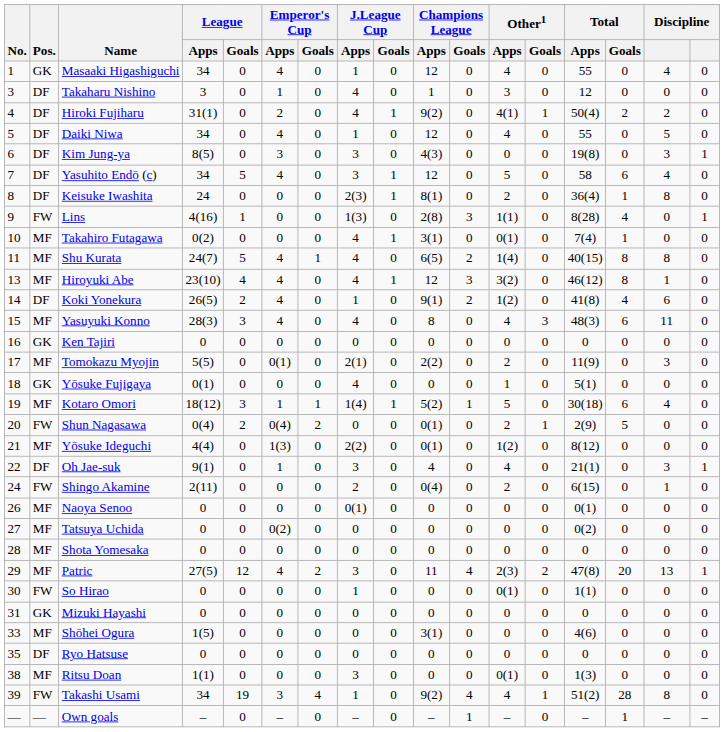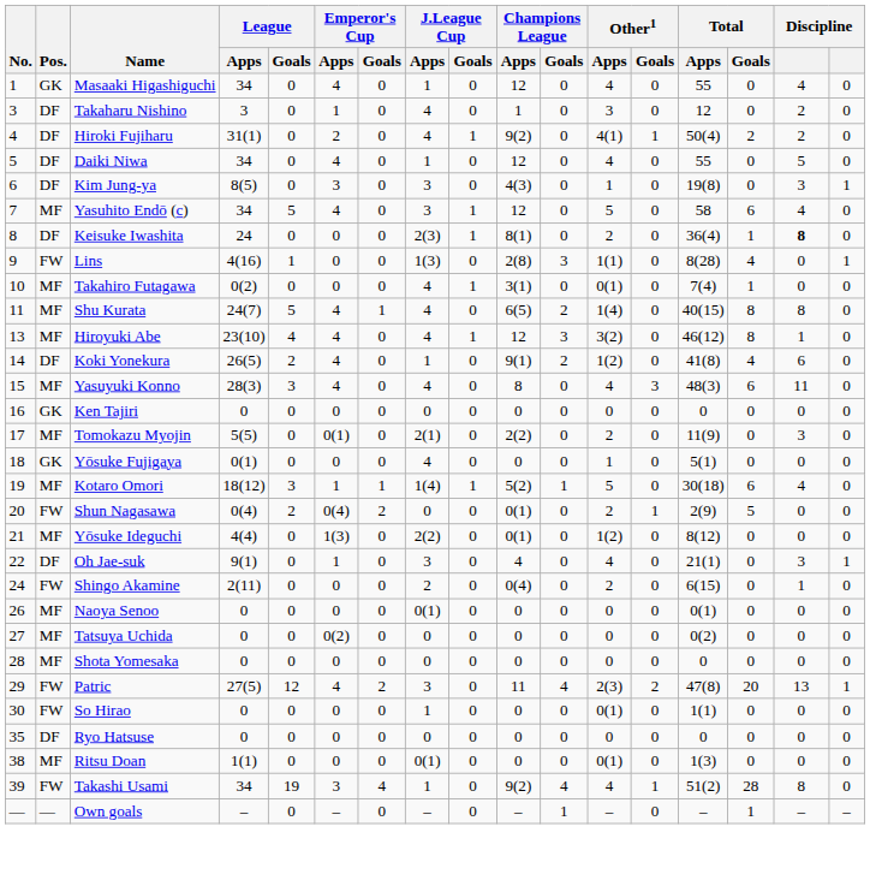Takaharu Nishino | column 16: 0 -> 2
Kim Jung-ya | Other1 / Apps: 0 -> 1
Yasuhito Endō (c) | Pos.: DF -> MF
Keisuke Iwashita | column 16: normal -> bold
Patric | Pos.: MF -> FW
- row: 31 | GK | Mizuki Hayashi | 0 | 0 | 0 | 0 | 0 | 0 | 0 | 0 | 0 | 0 | 0 | 0 | 0 | 0
- row: 33 | MF | Shōhei Ogura | 1(5) | 0 | 0 | 0 | 0 | 0 | 3(1) | 0 | 0 | 0 | 4(6) | 0 | 0 | 0
Ritsu Doan | J.League Cup / Apps: 3 -> 0(1)
